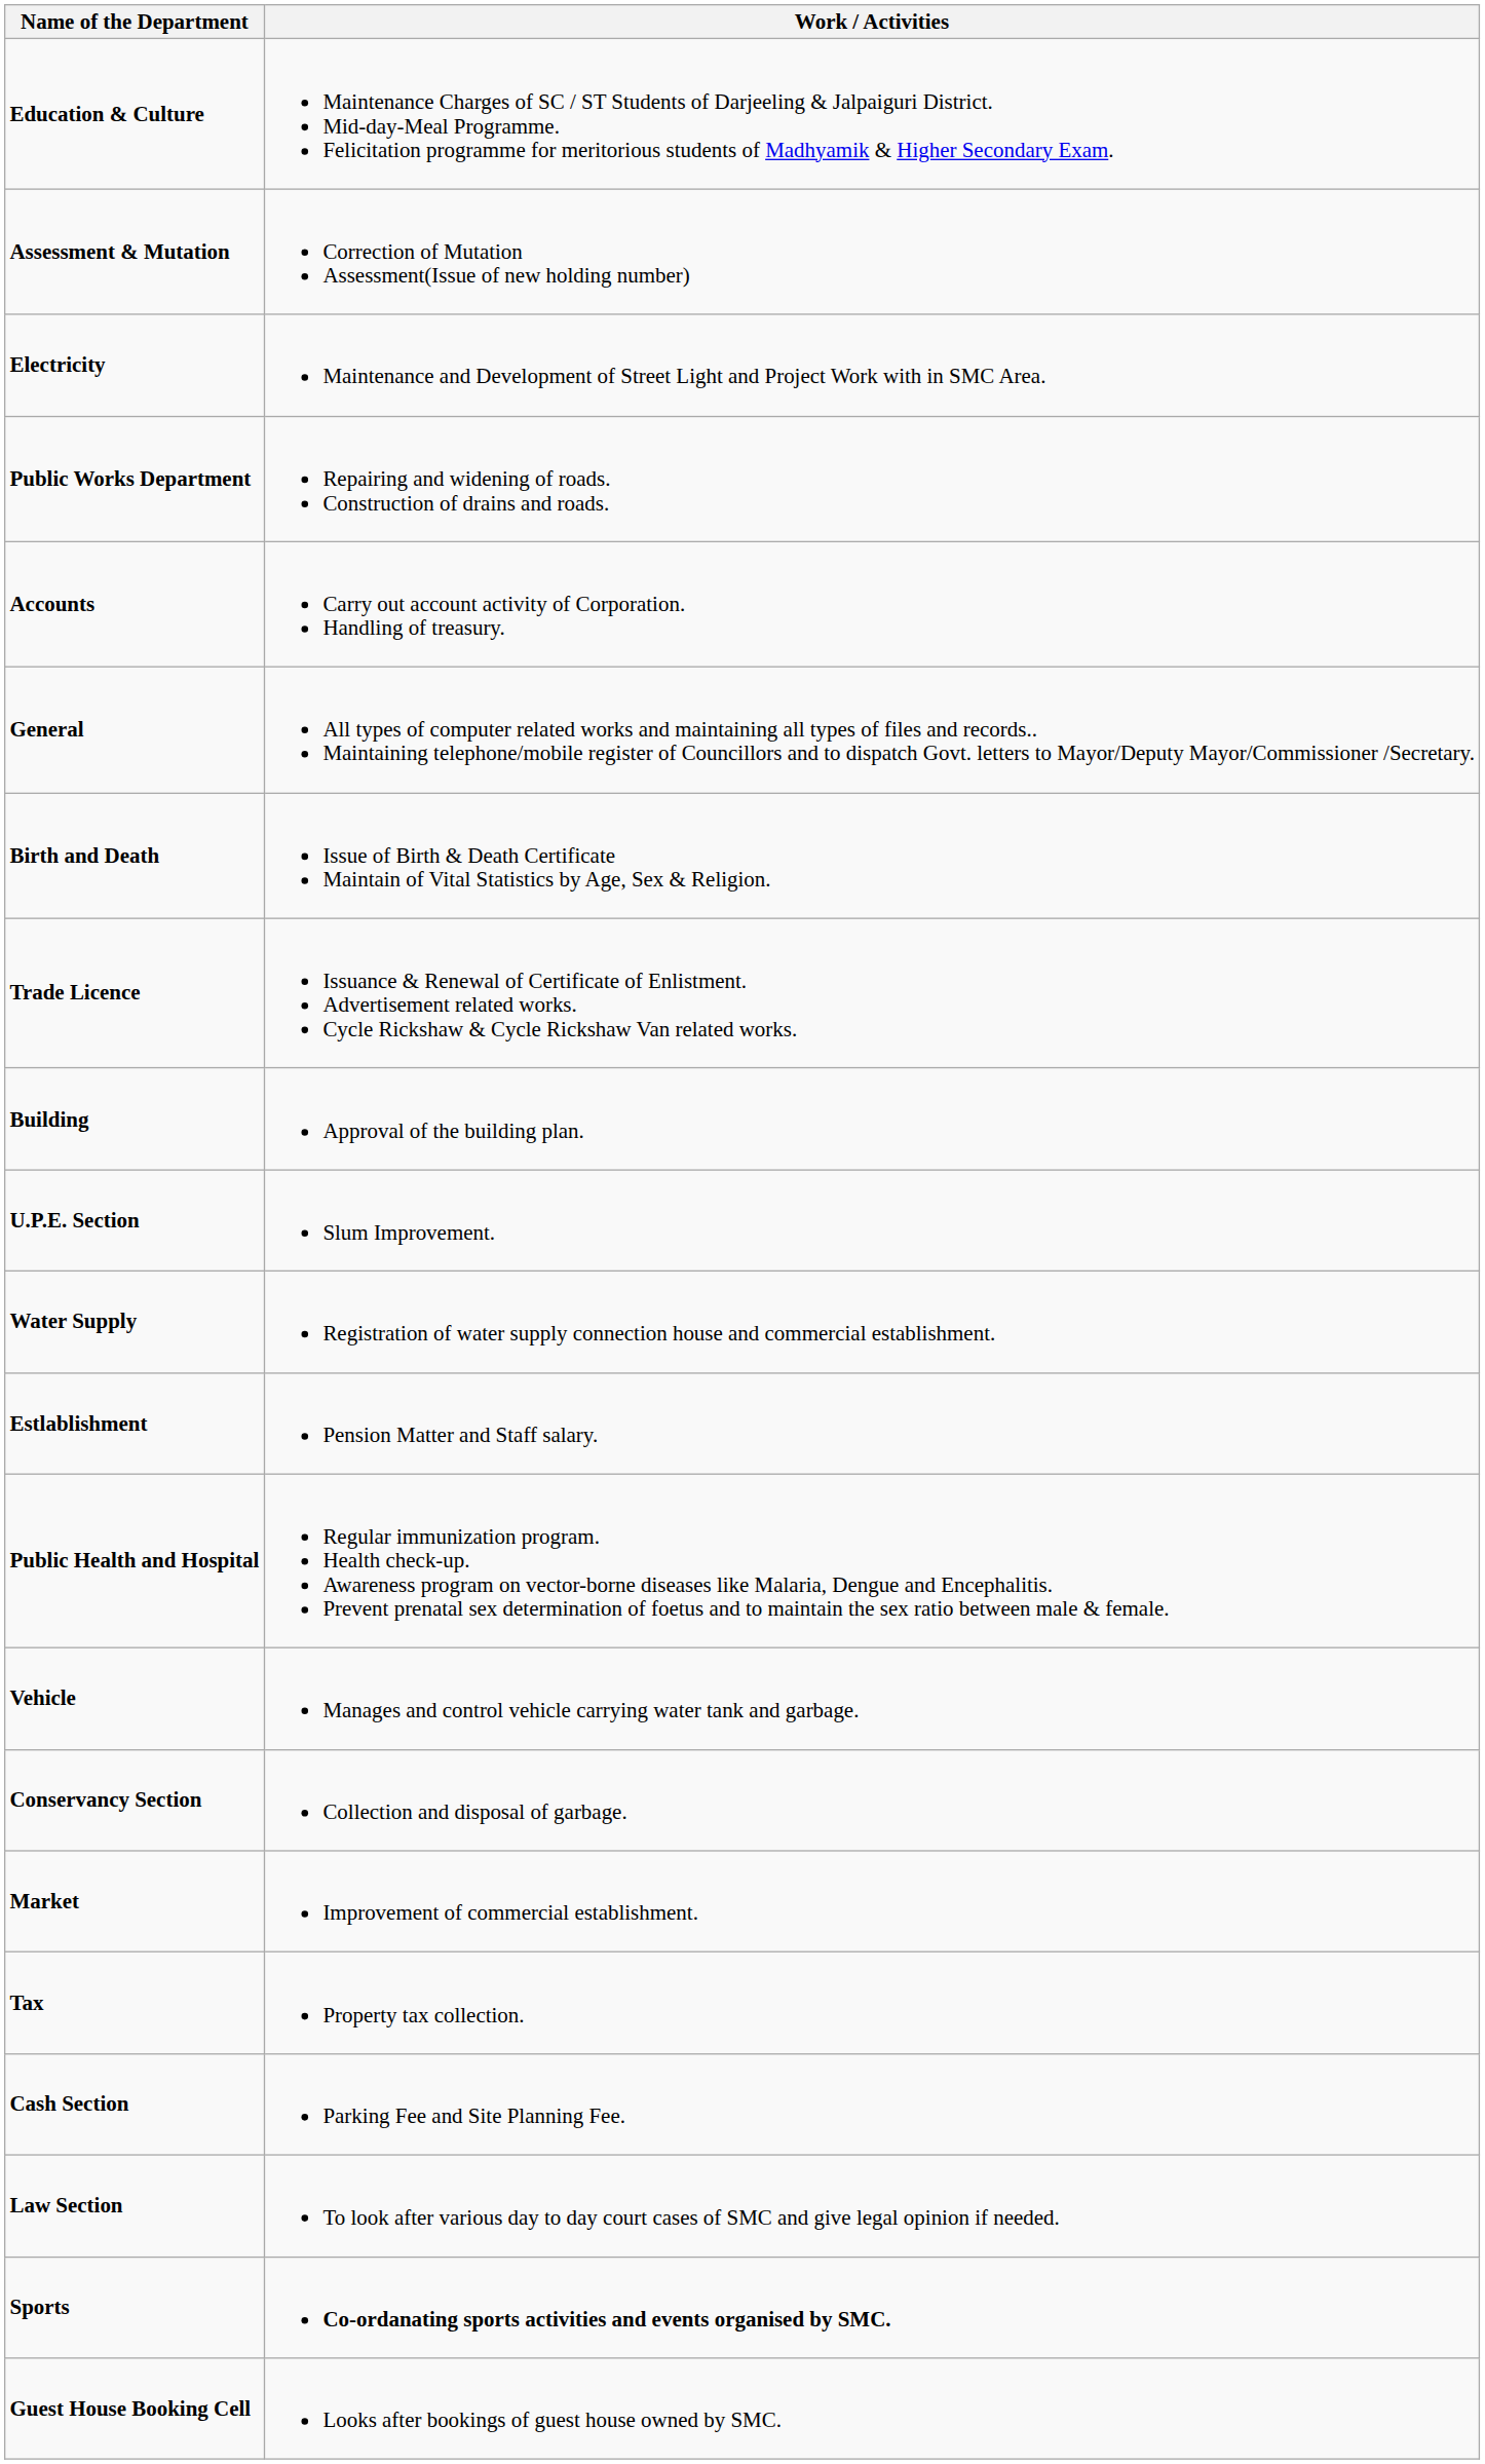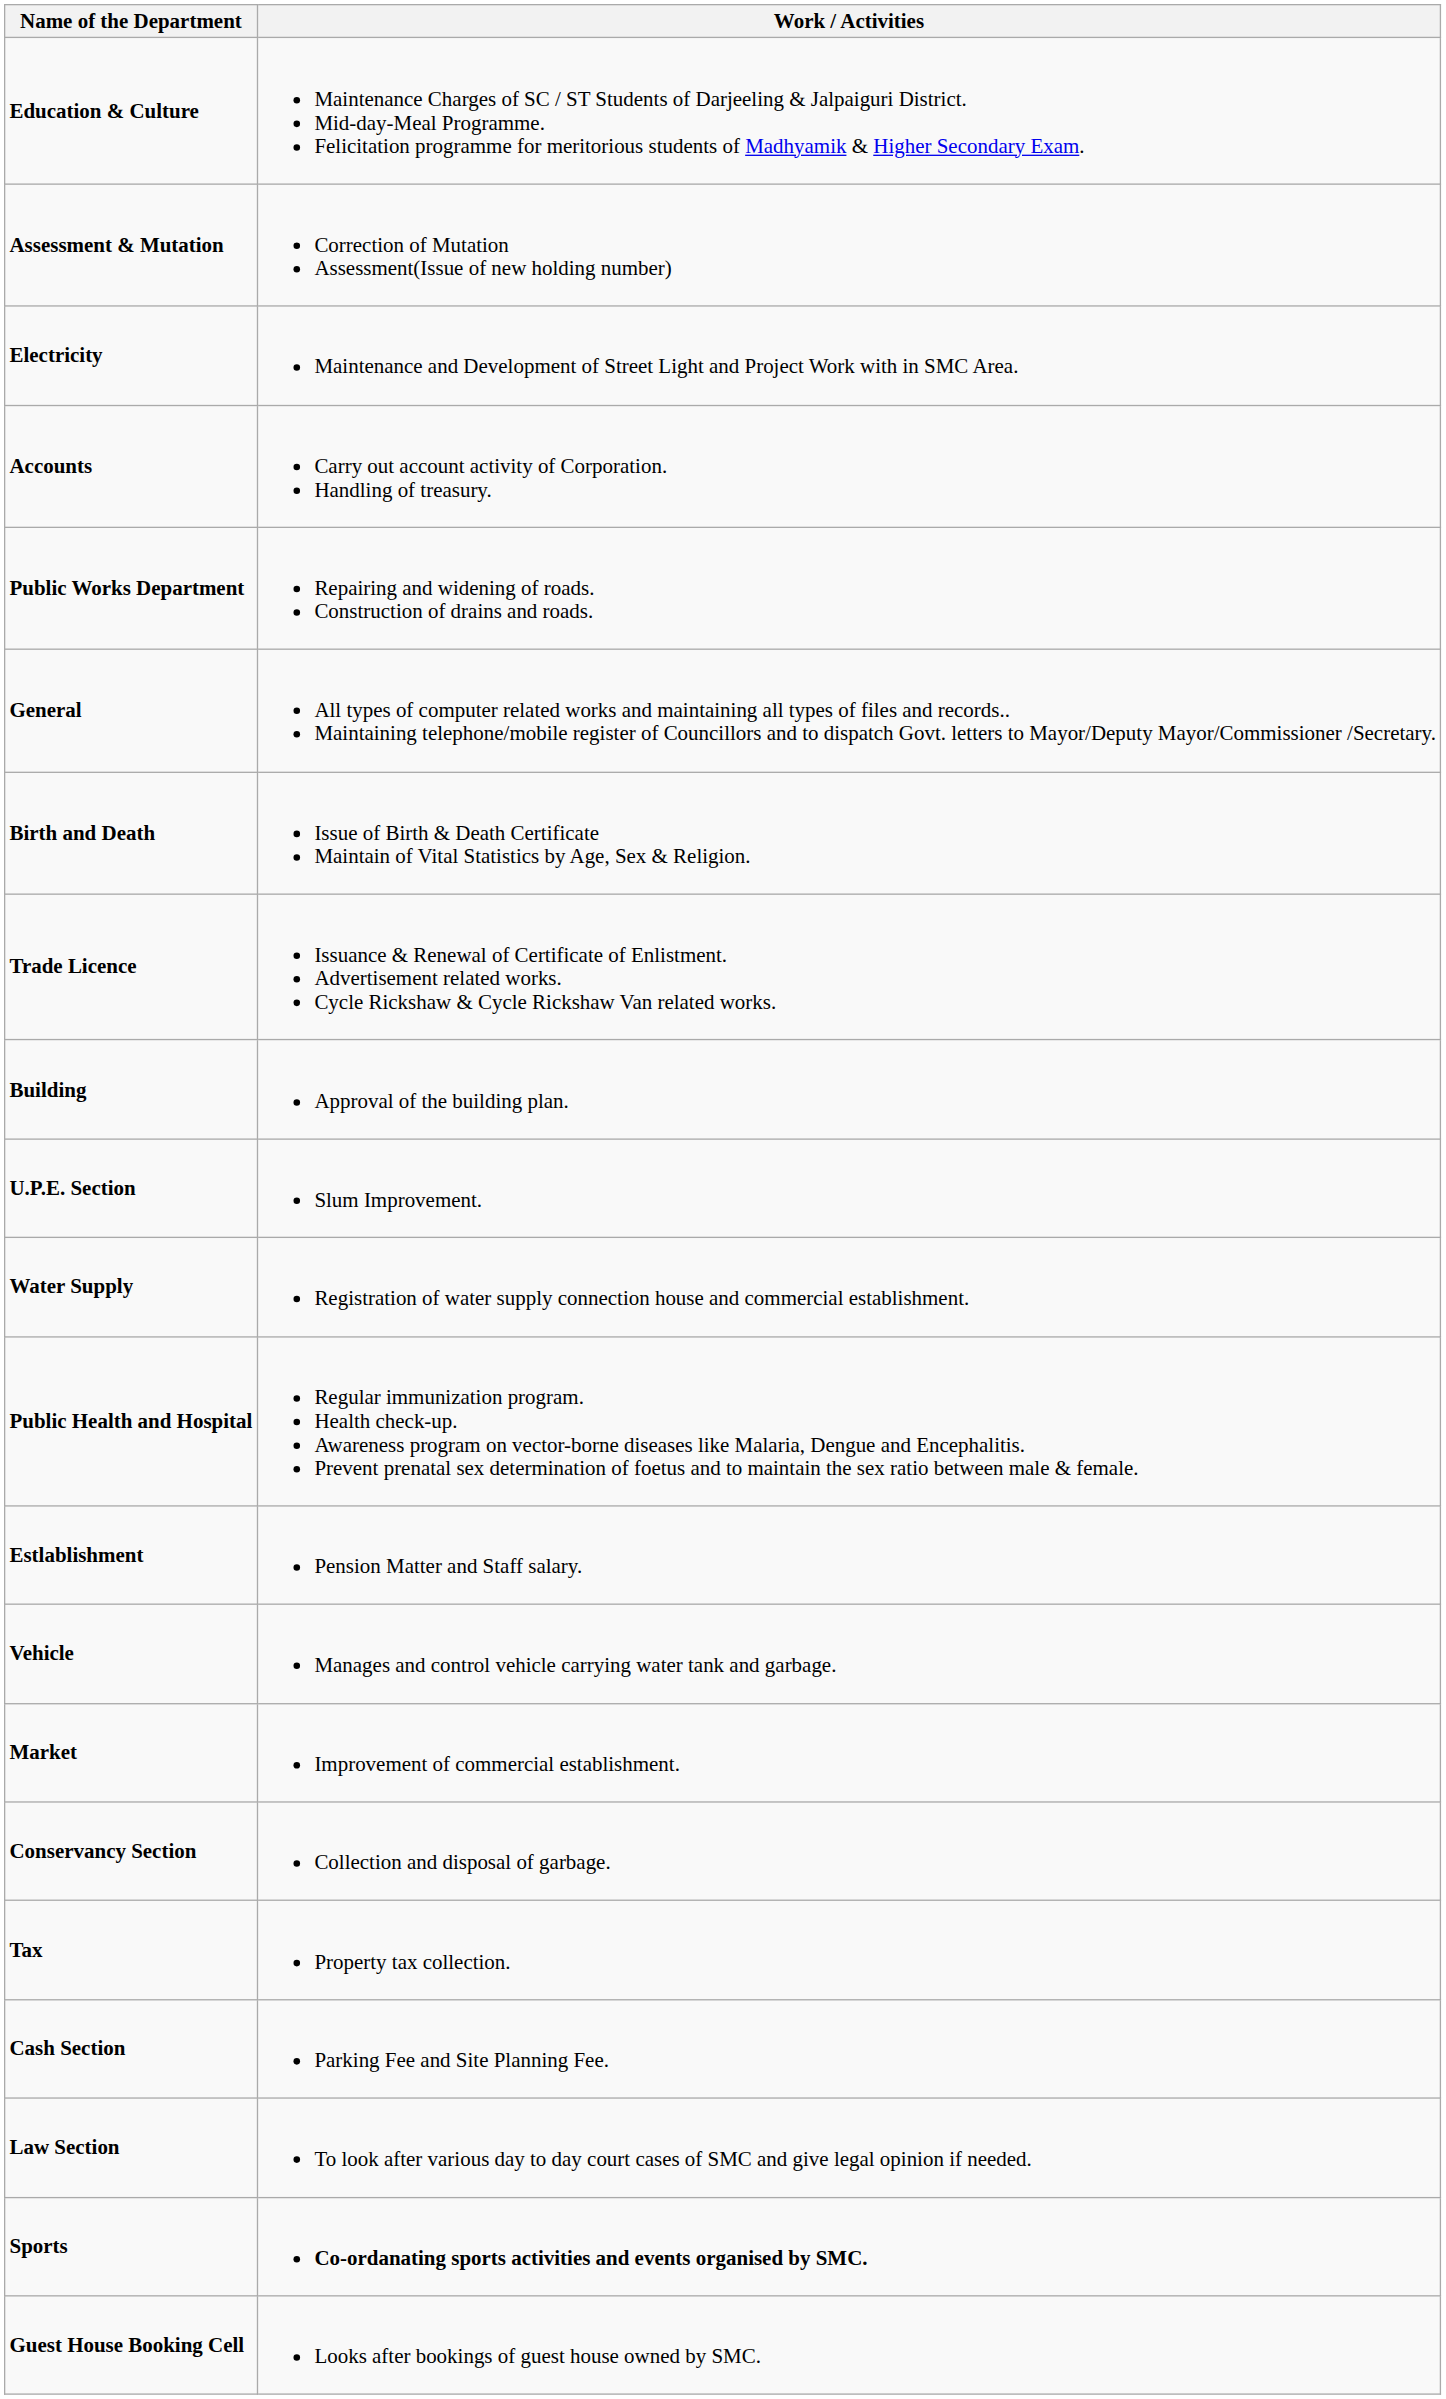rows swapped: Public Works Department <-> Accounts
rows swapped: Estlablishment <-> Public Health and Hospital
rows swapped: Market <-> Conservancy Section
